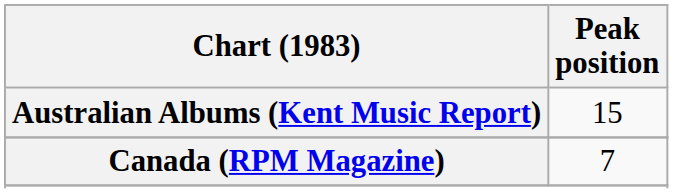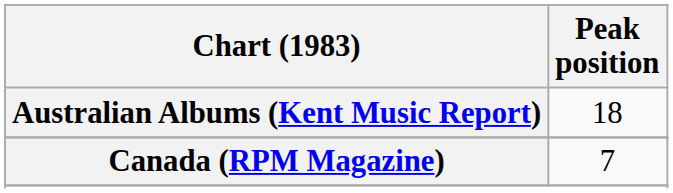Australian Albums (Kent Music Report) | Peak position: 15 -> 18
